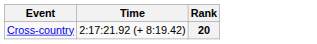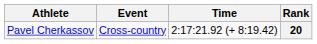+ column: Athlete | Pavel Cherkassov
